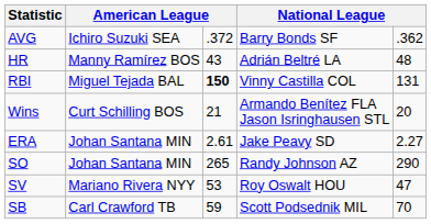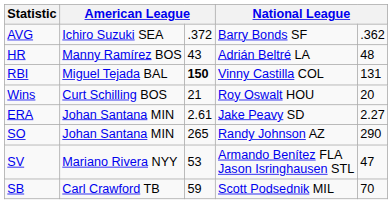Wins | column 4: Armando Benítez FLA Jason Isringhausen STL -> Roy Oswalt HOU
SV | column 4: Roy Oswalt HOU -> Armando Benítez FLA Jason Isringhausen STL
